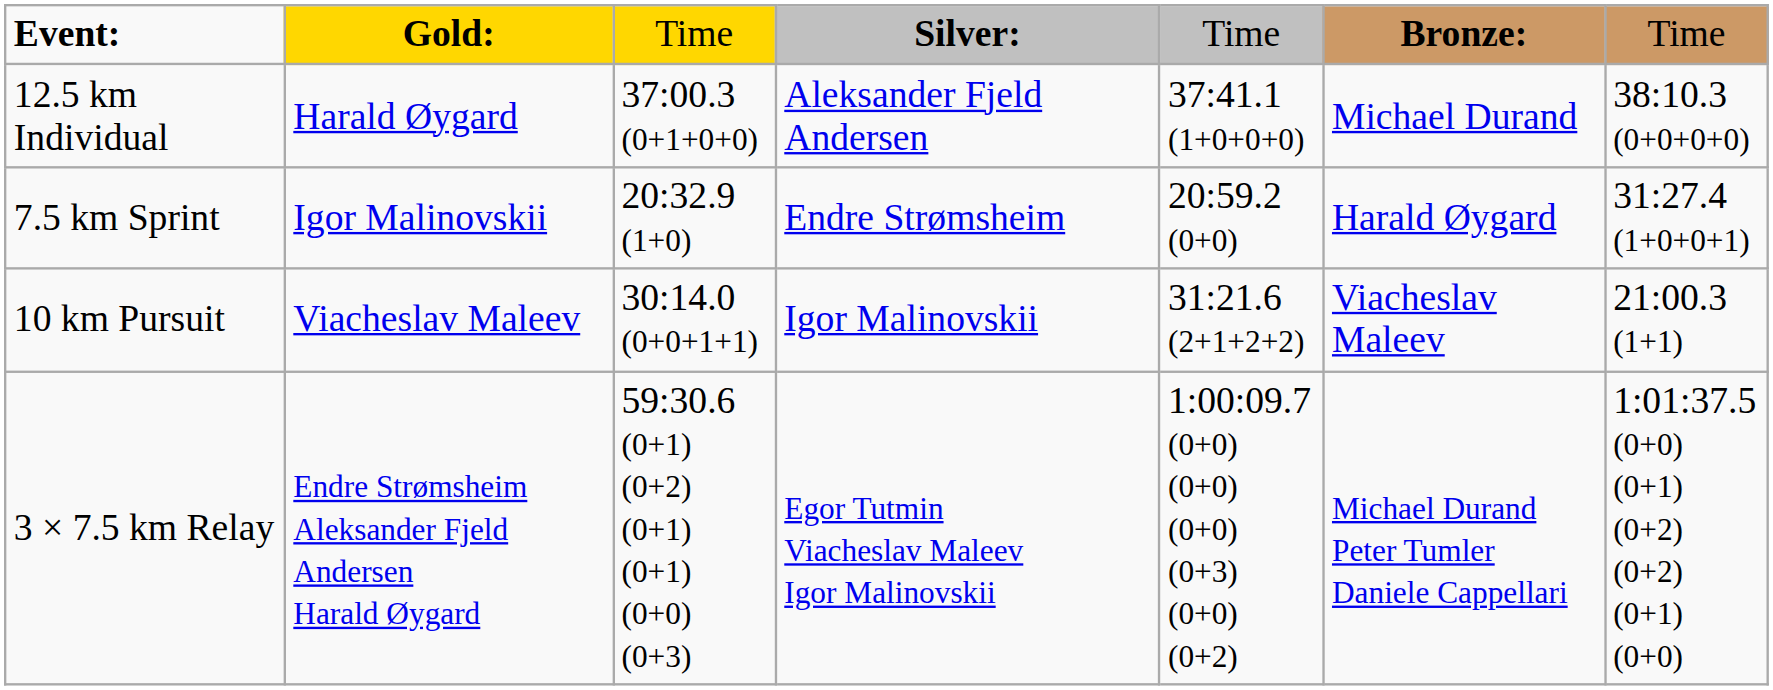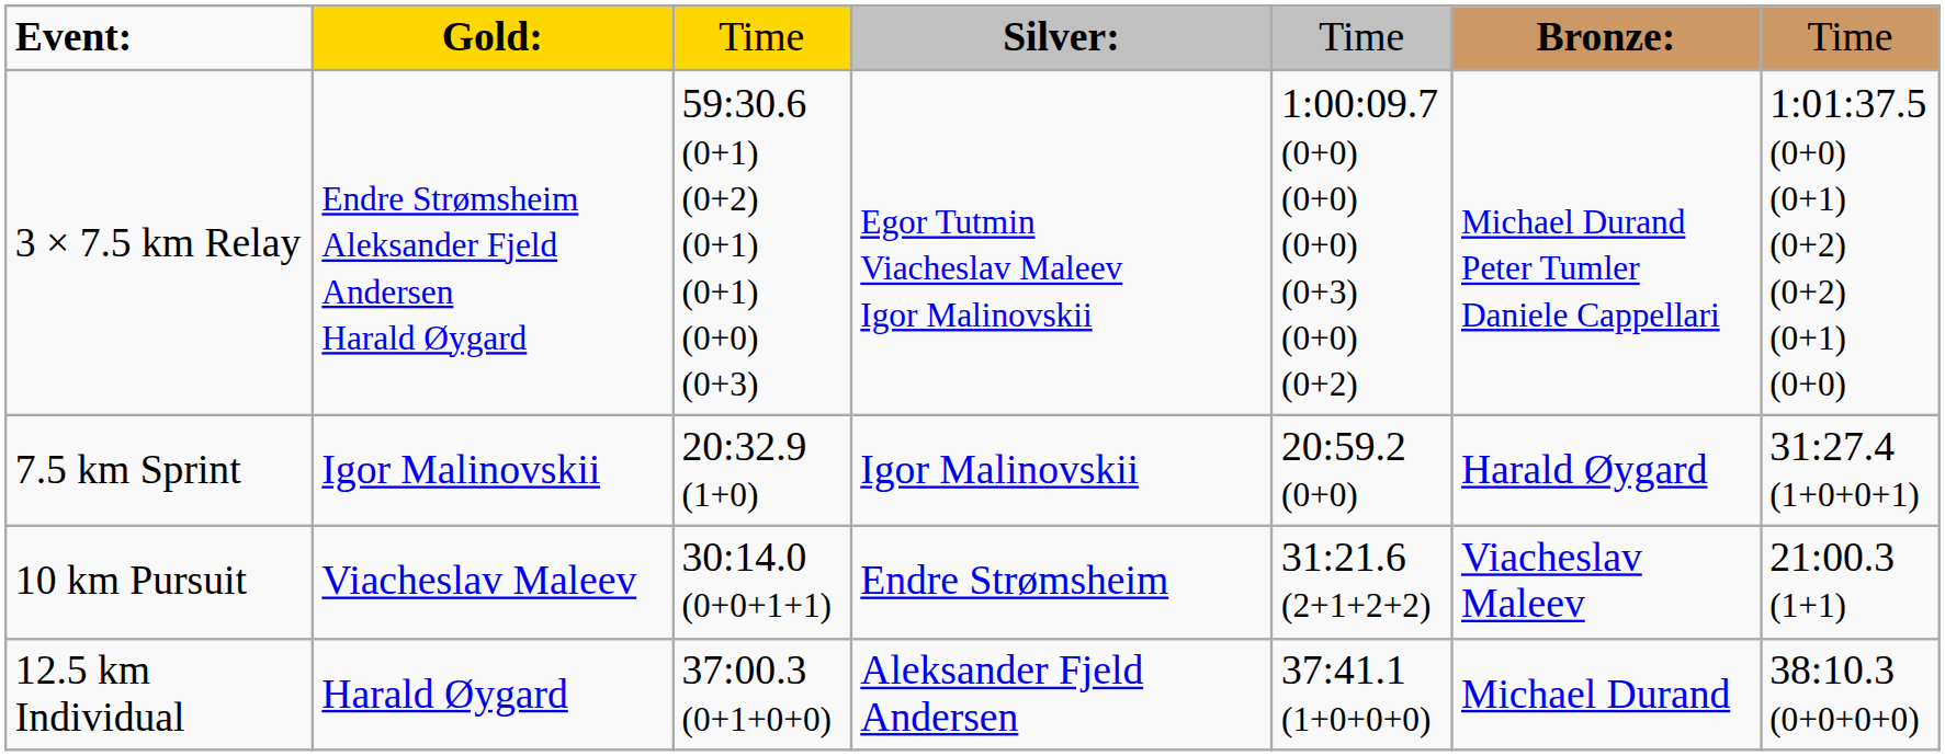rows swapped: 12.5 km Individual <-> 3 × 7.5 km Relay
7.5 km Sprint | column 4: Endre Strømsheim -> Igor Malinovskii
10 km Pursuit | column 4: Igor Malinovskii -> Endre Strømsheim
